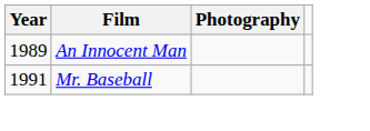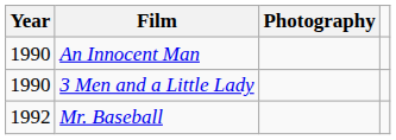An Innocent Man | Year: 1989 -> 1990
+ row: 1990 | 3 Men and a Little Lady
Mr. Baseball | Year: 1991 -> 1992
